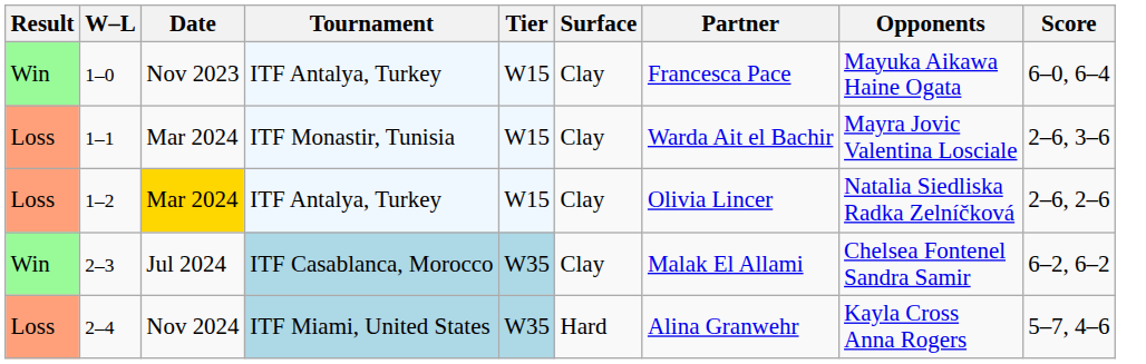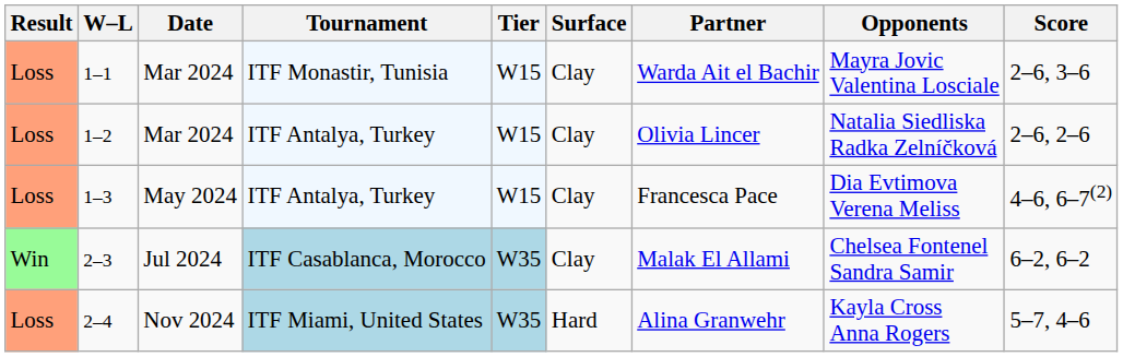- row: Win | 1–0 | Nov 2023 | ITF Antalya, Turkey | W15 | Clay | Francesca Pace | Mayuka Aikawa Haine Ogata | 6–0, 6–4
1–2 | Date: gold background -> no background
+ row: Loss | 1–3 | May 2024 | ITF Antalya, Turkey | W15 | Clay | Francesca Pace | Dia Evtimova Verena Meliss | 4–6, 6–7(2)
